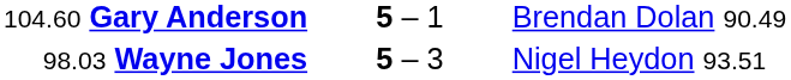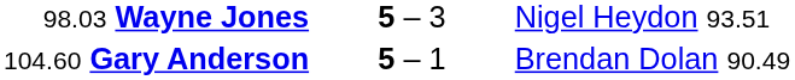rows swapped: 104.60 Gary Anderson <-> 98.03 Wayne Jones
